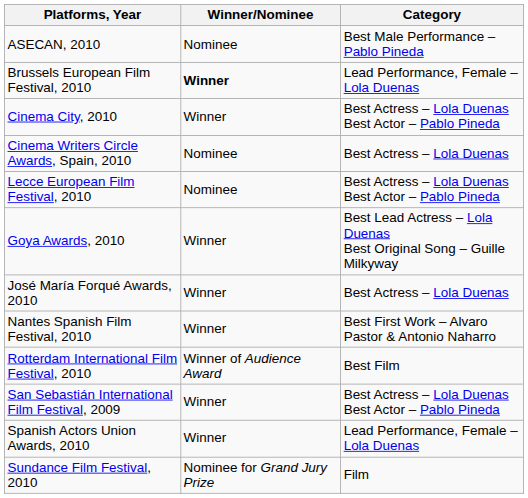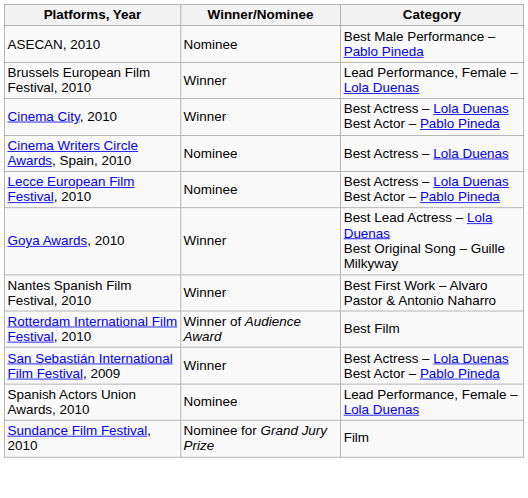Brussels European Film Festival, 2010 | Winner/Nominee: bold -> normal
- row: José María Forqué Awards, 2010 | Winner | Best Actress – Lola Duenas
Spanish Actors Union Awards, 2010 | Winner/Nominee: Winner -> Nominee
